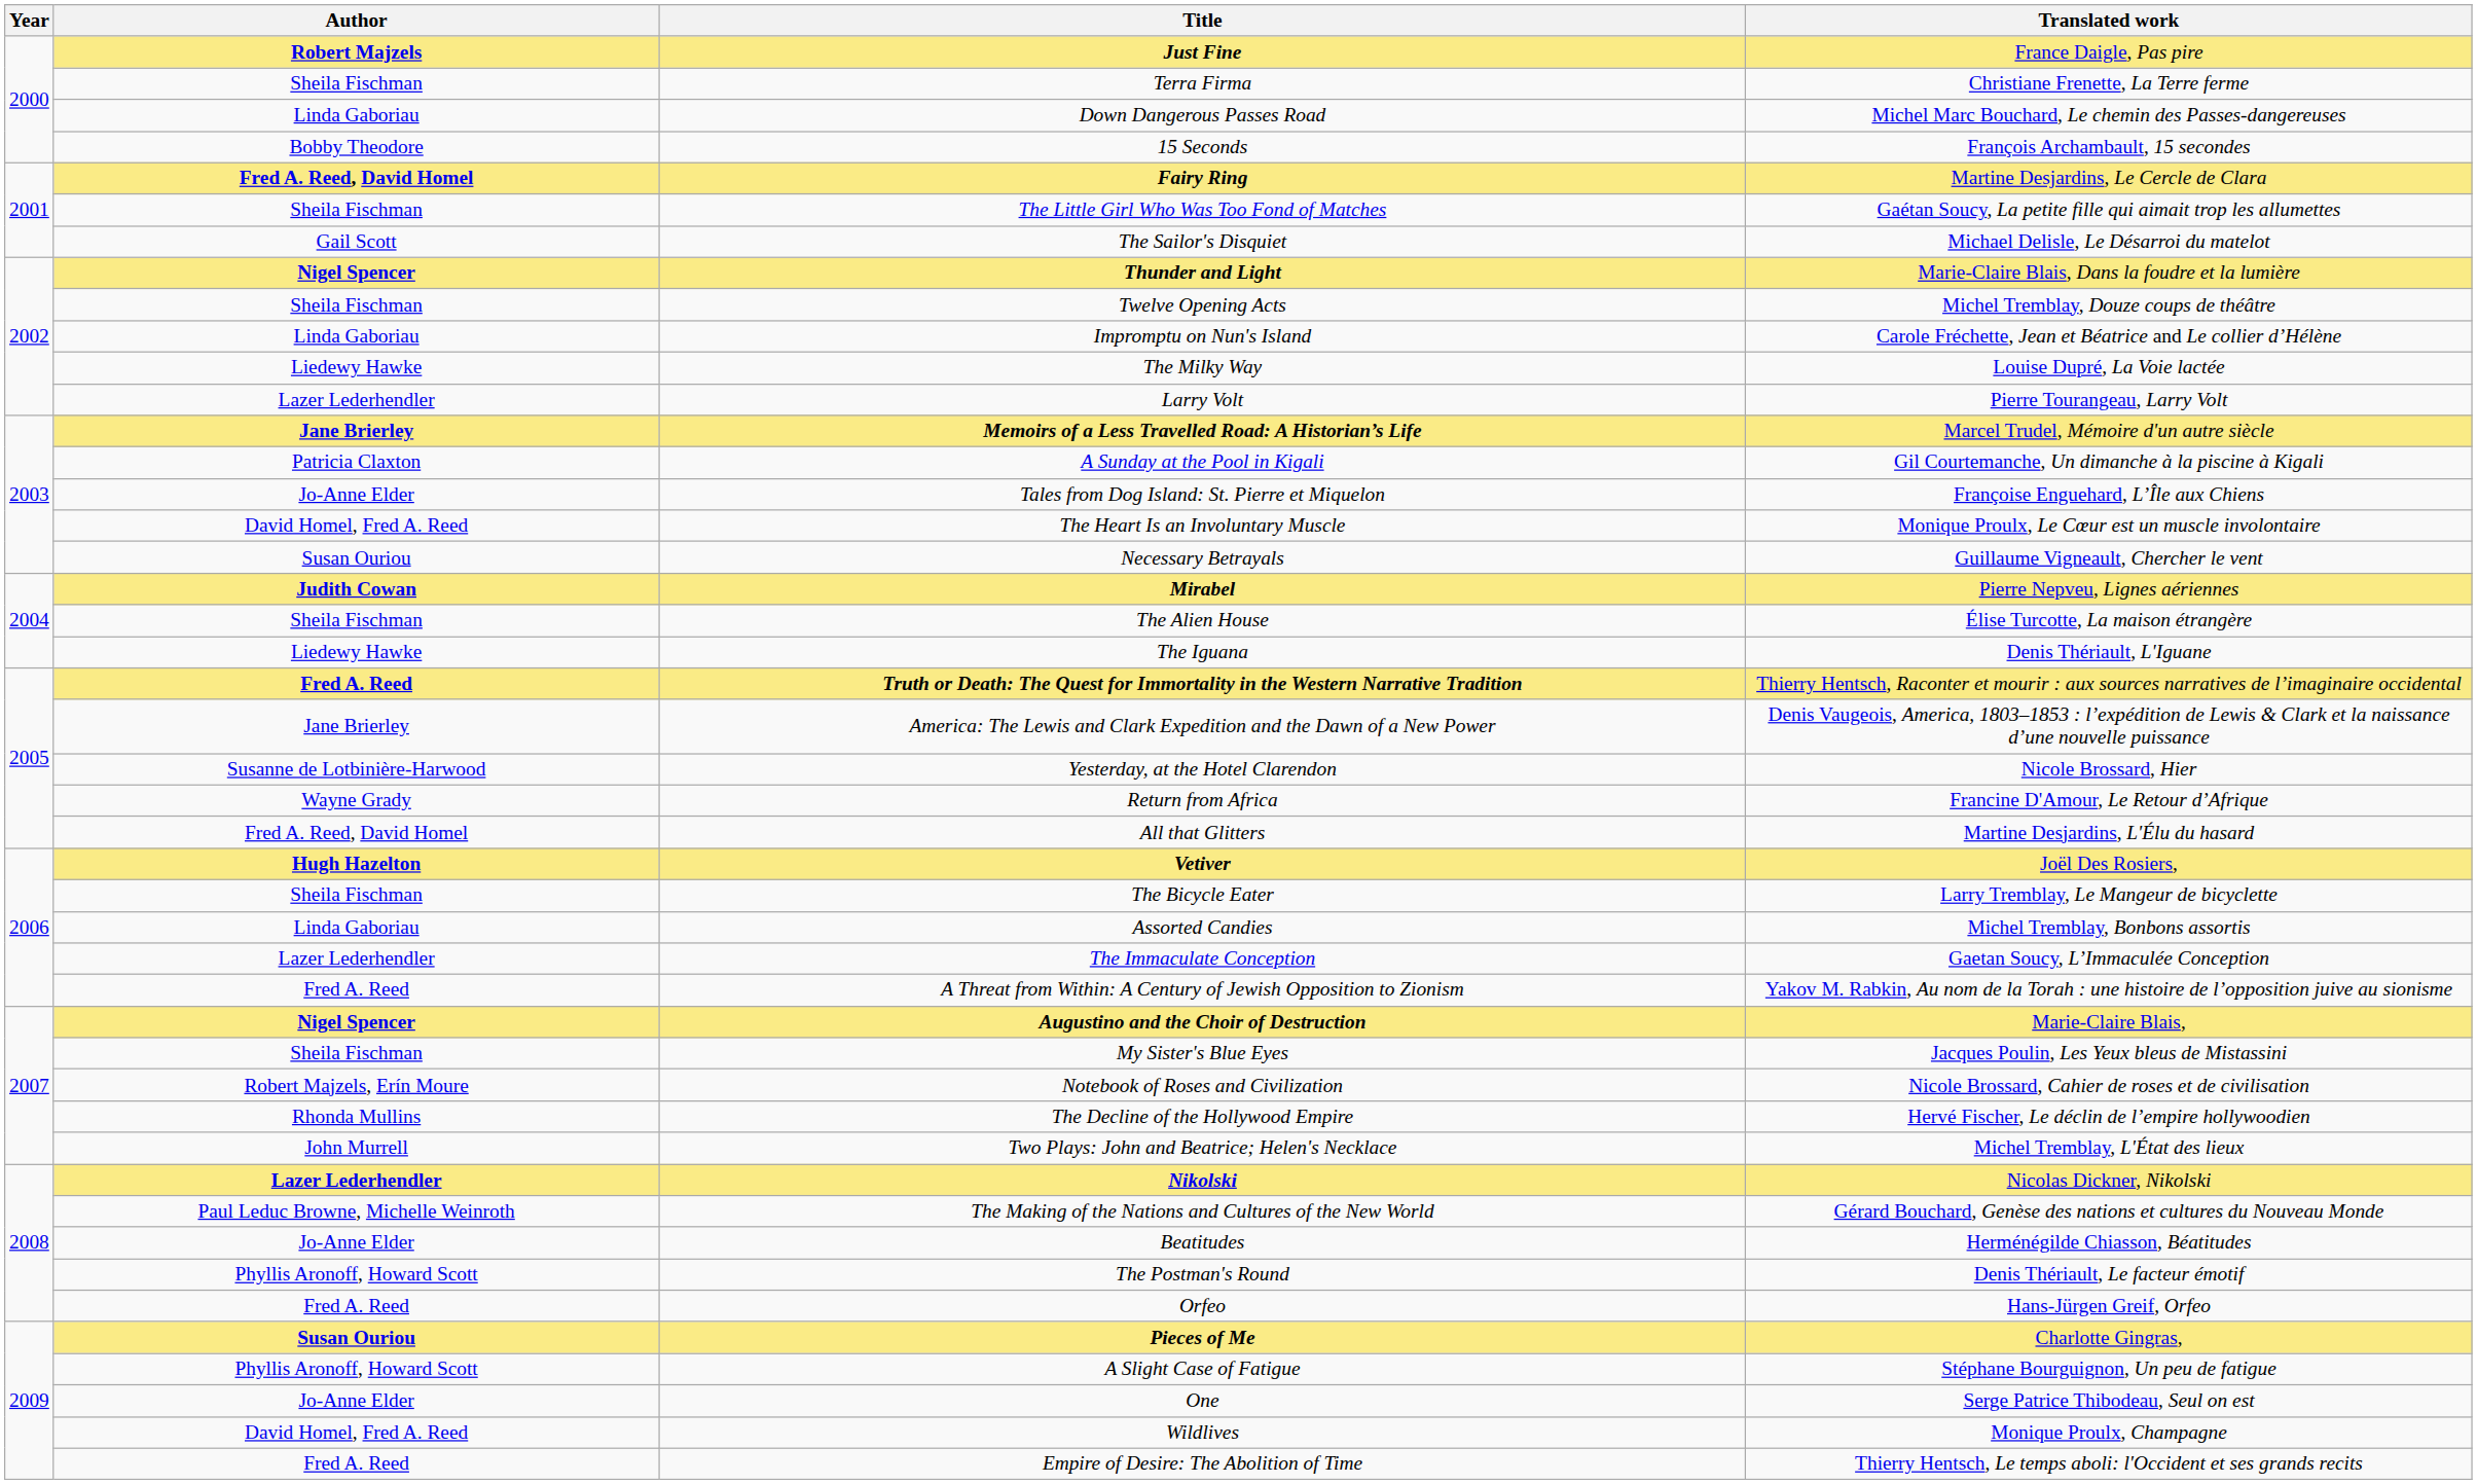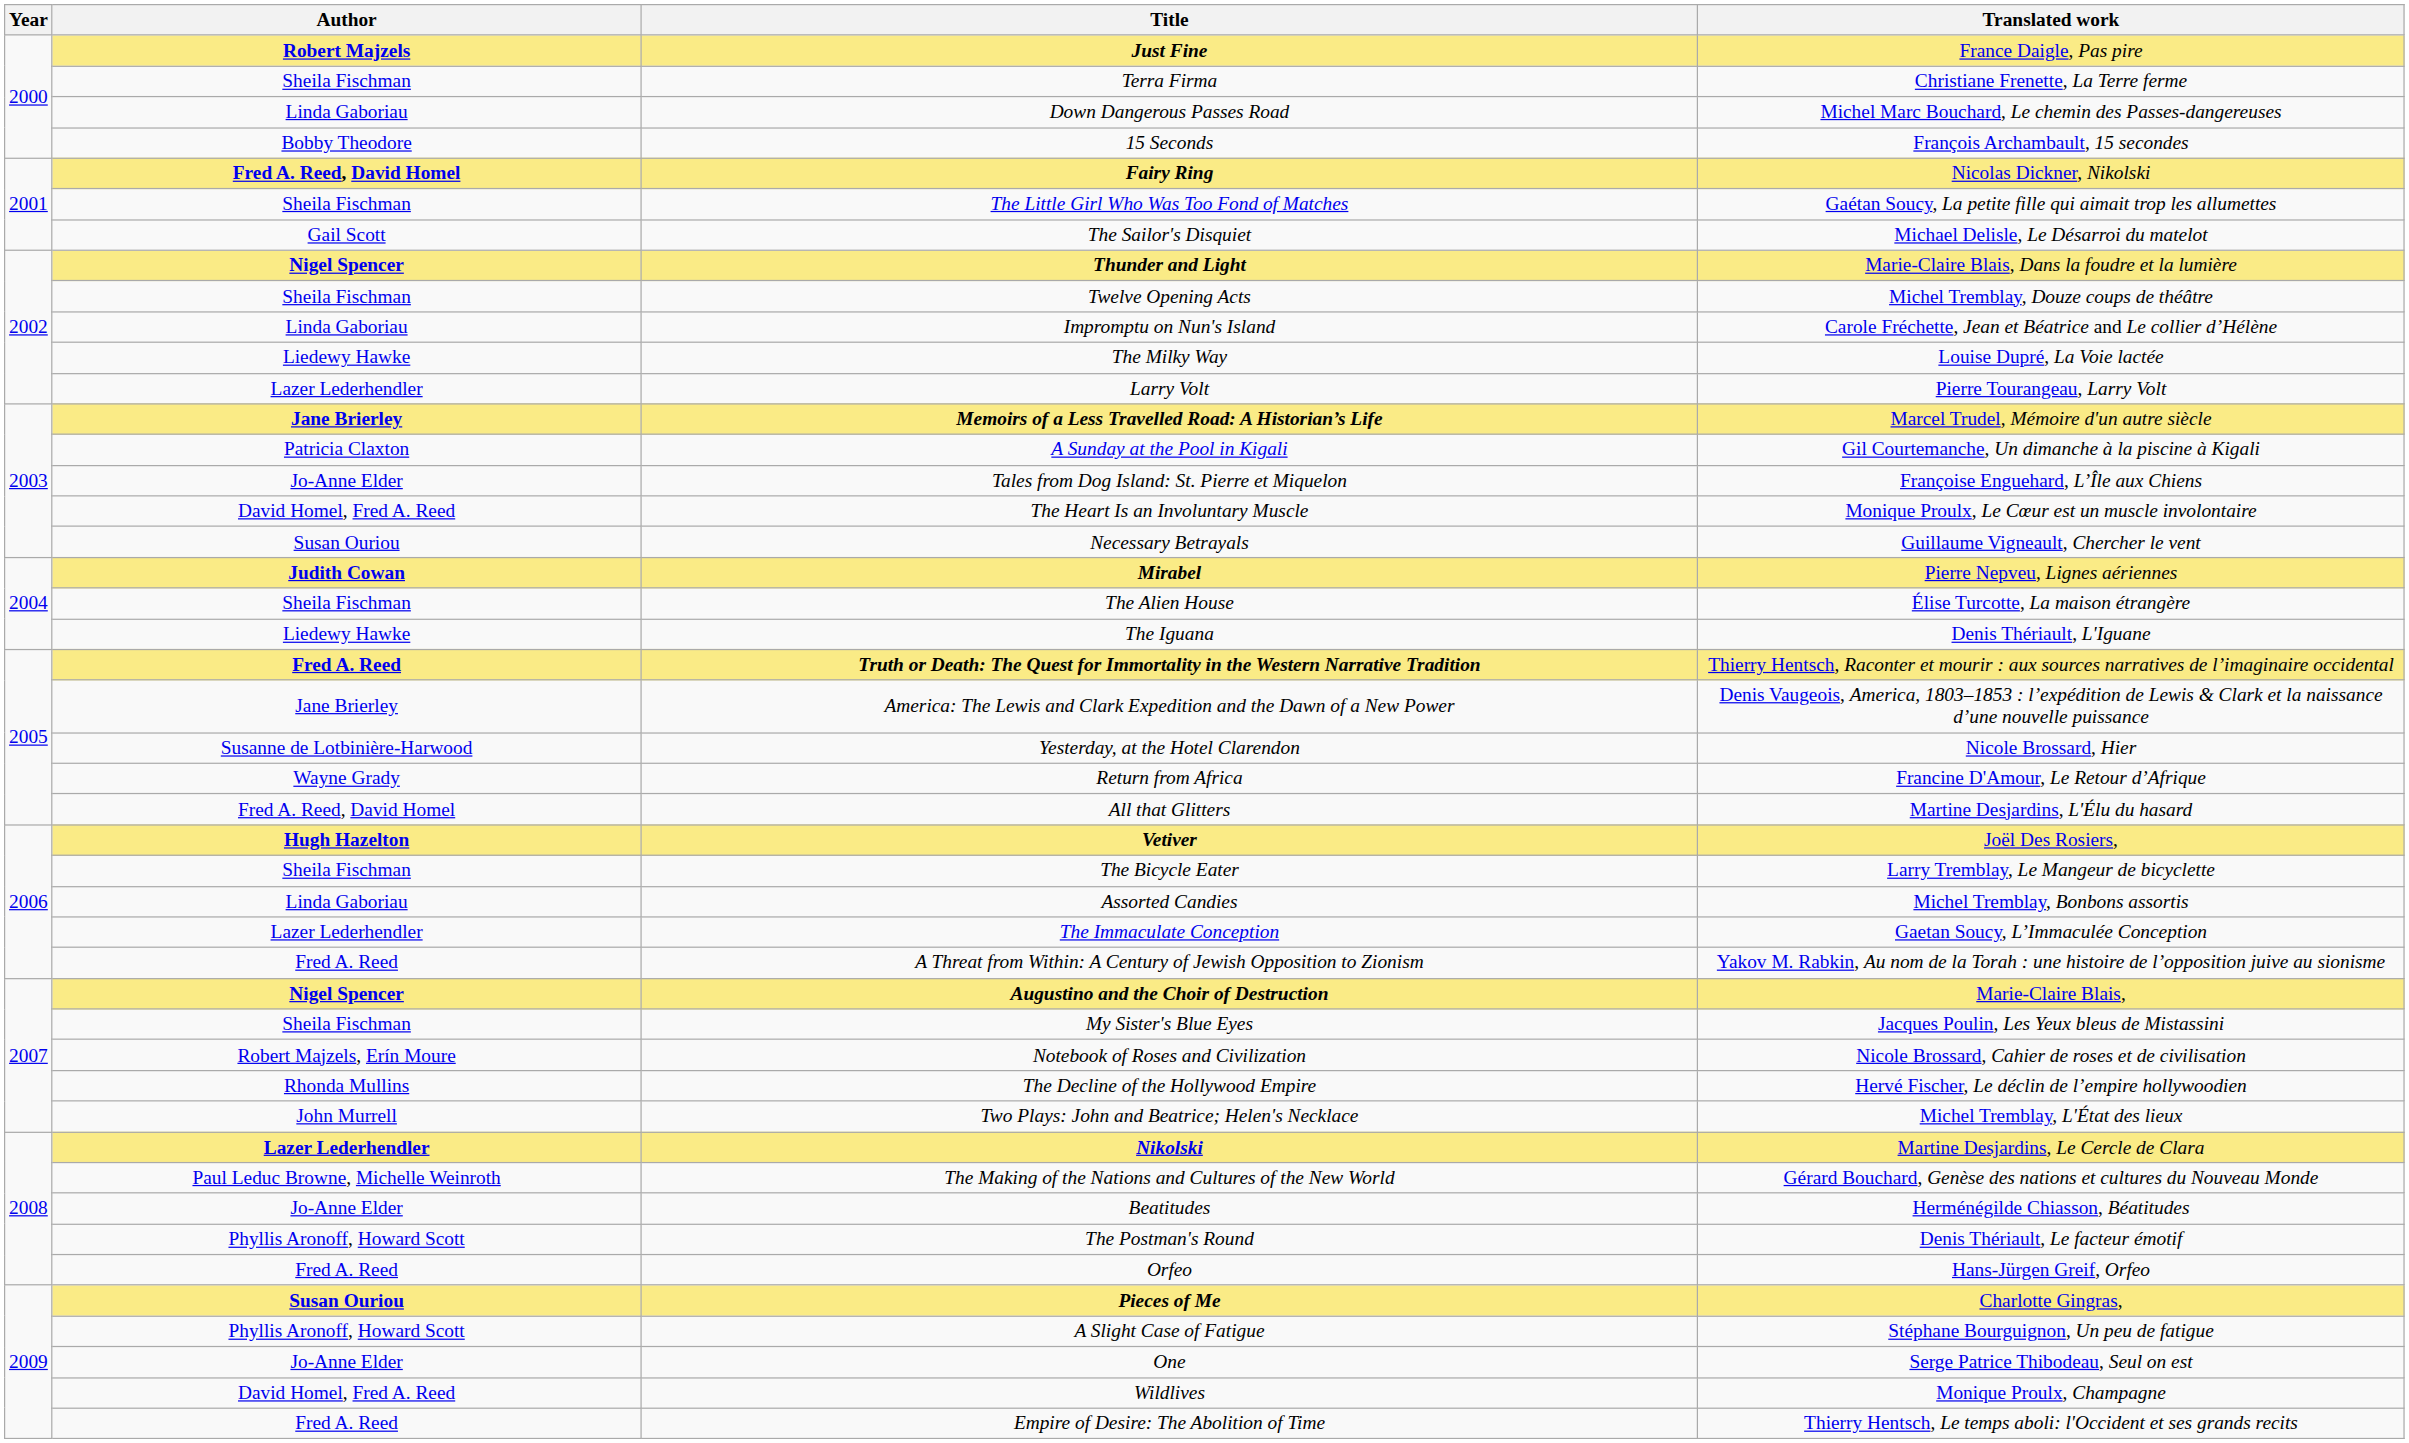Fairy Ring | Translated work: Martine Desjardins, Le Cercle de Clara -> Nicolas Dickner, Nikolski
Nikolski | Translated work: Nicolas Dickner, Nikolski -> Martine Desjardins, Le Cercle de Clara
